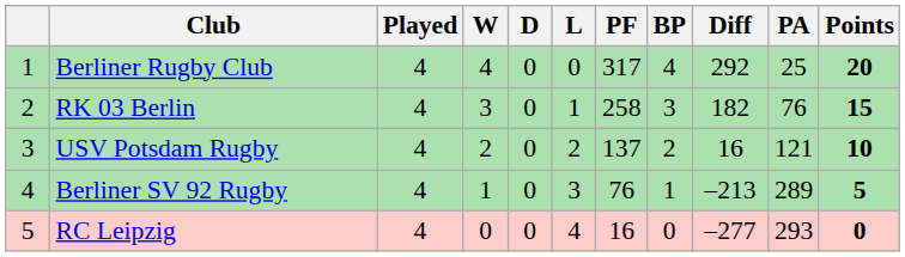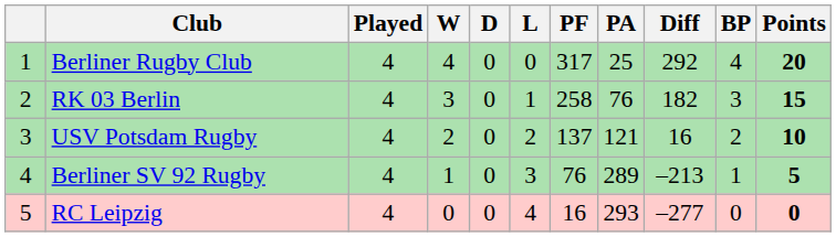columns swapped: PA <-> BP
